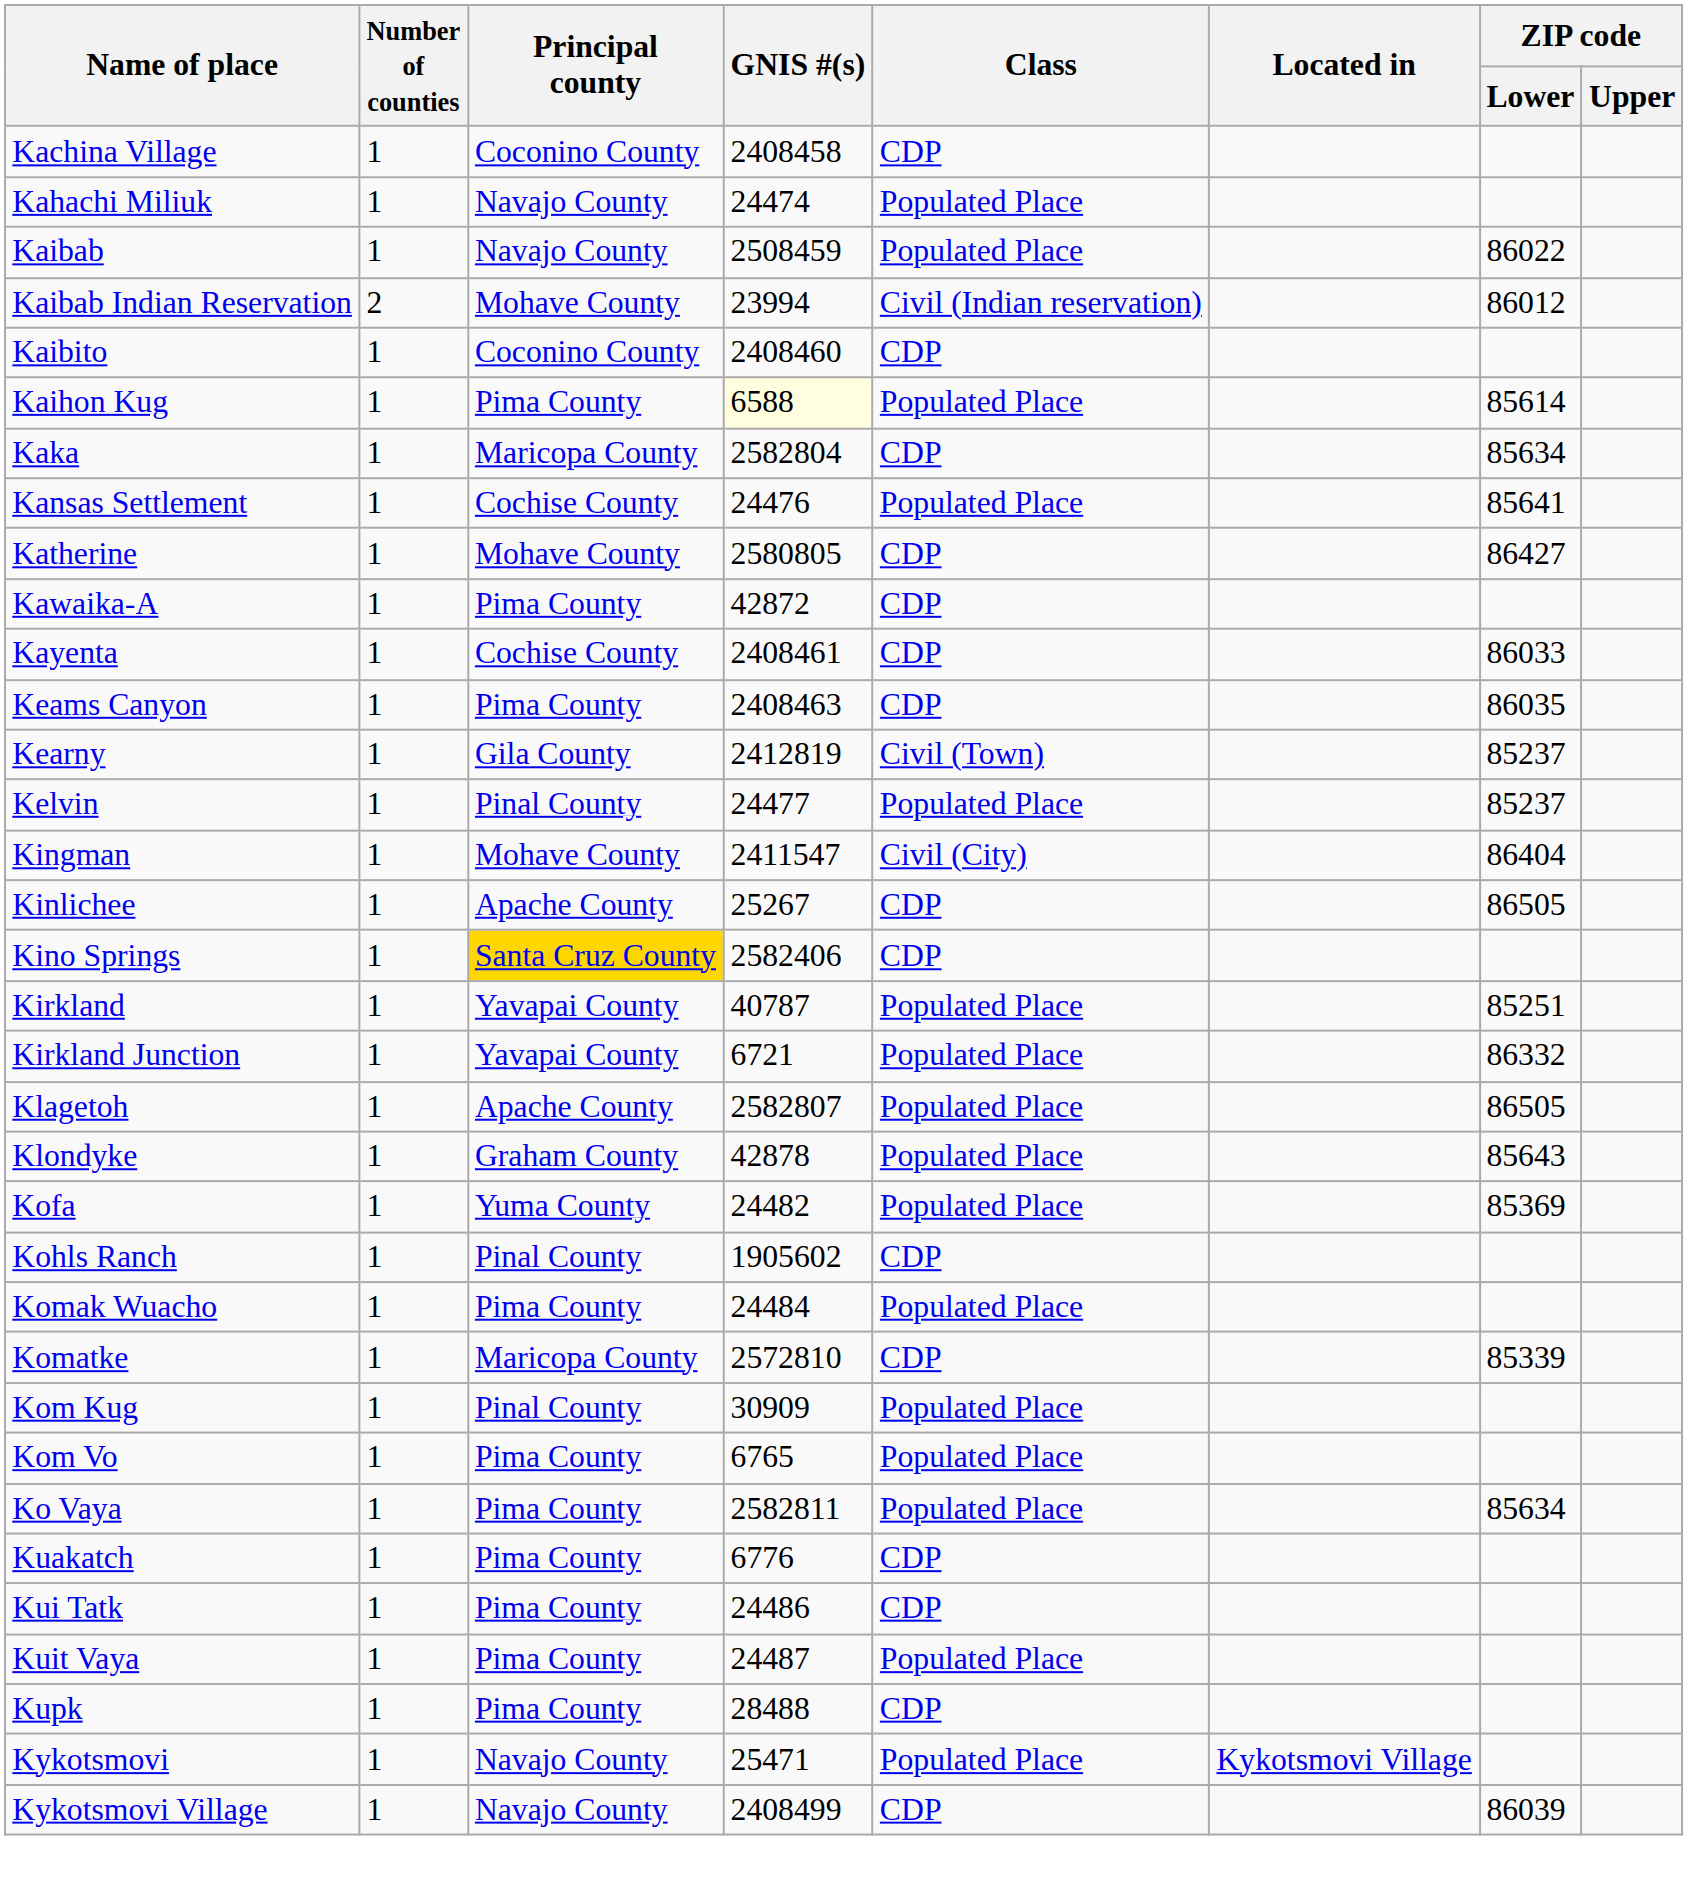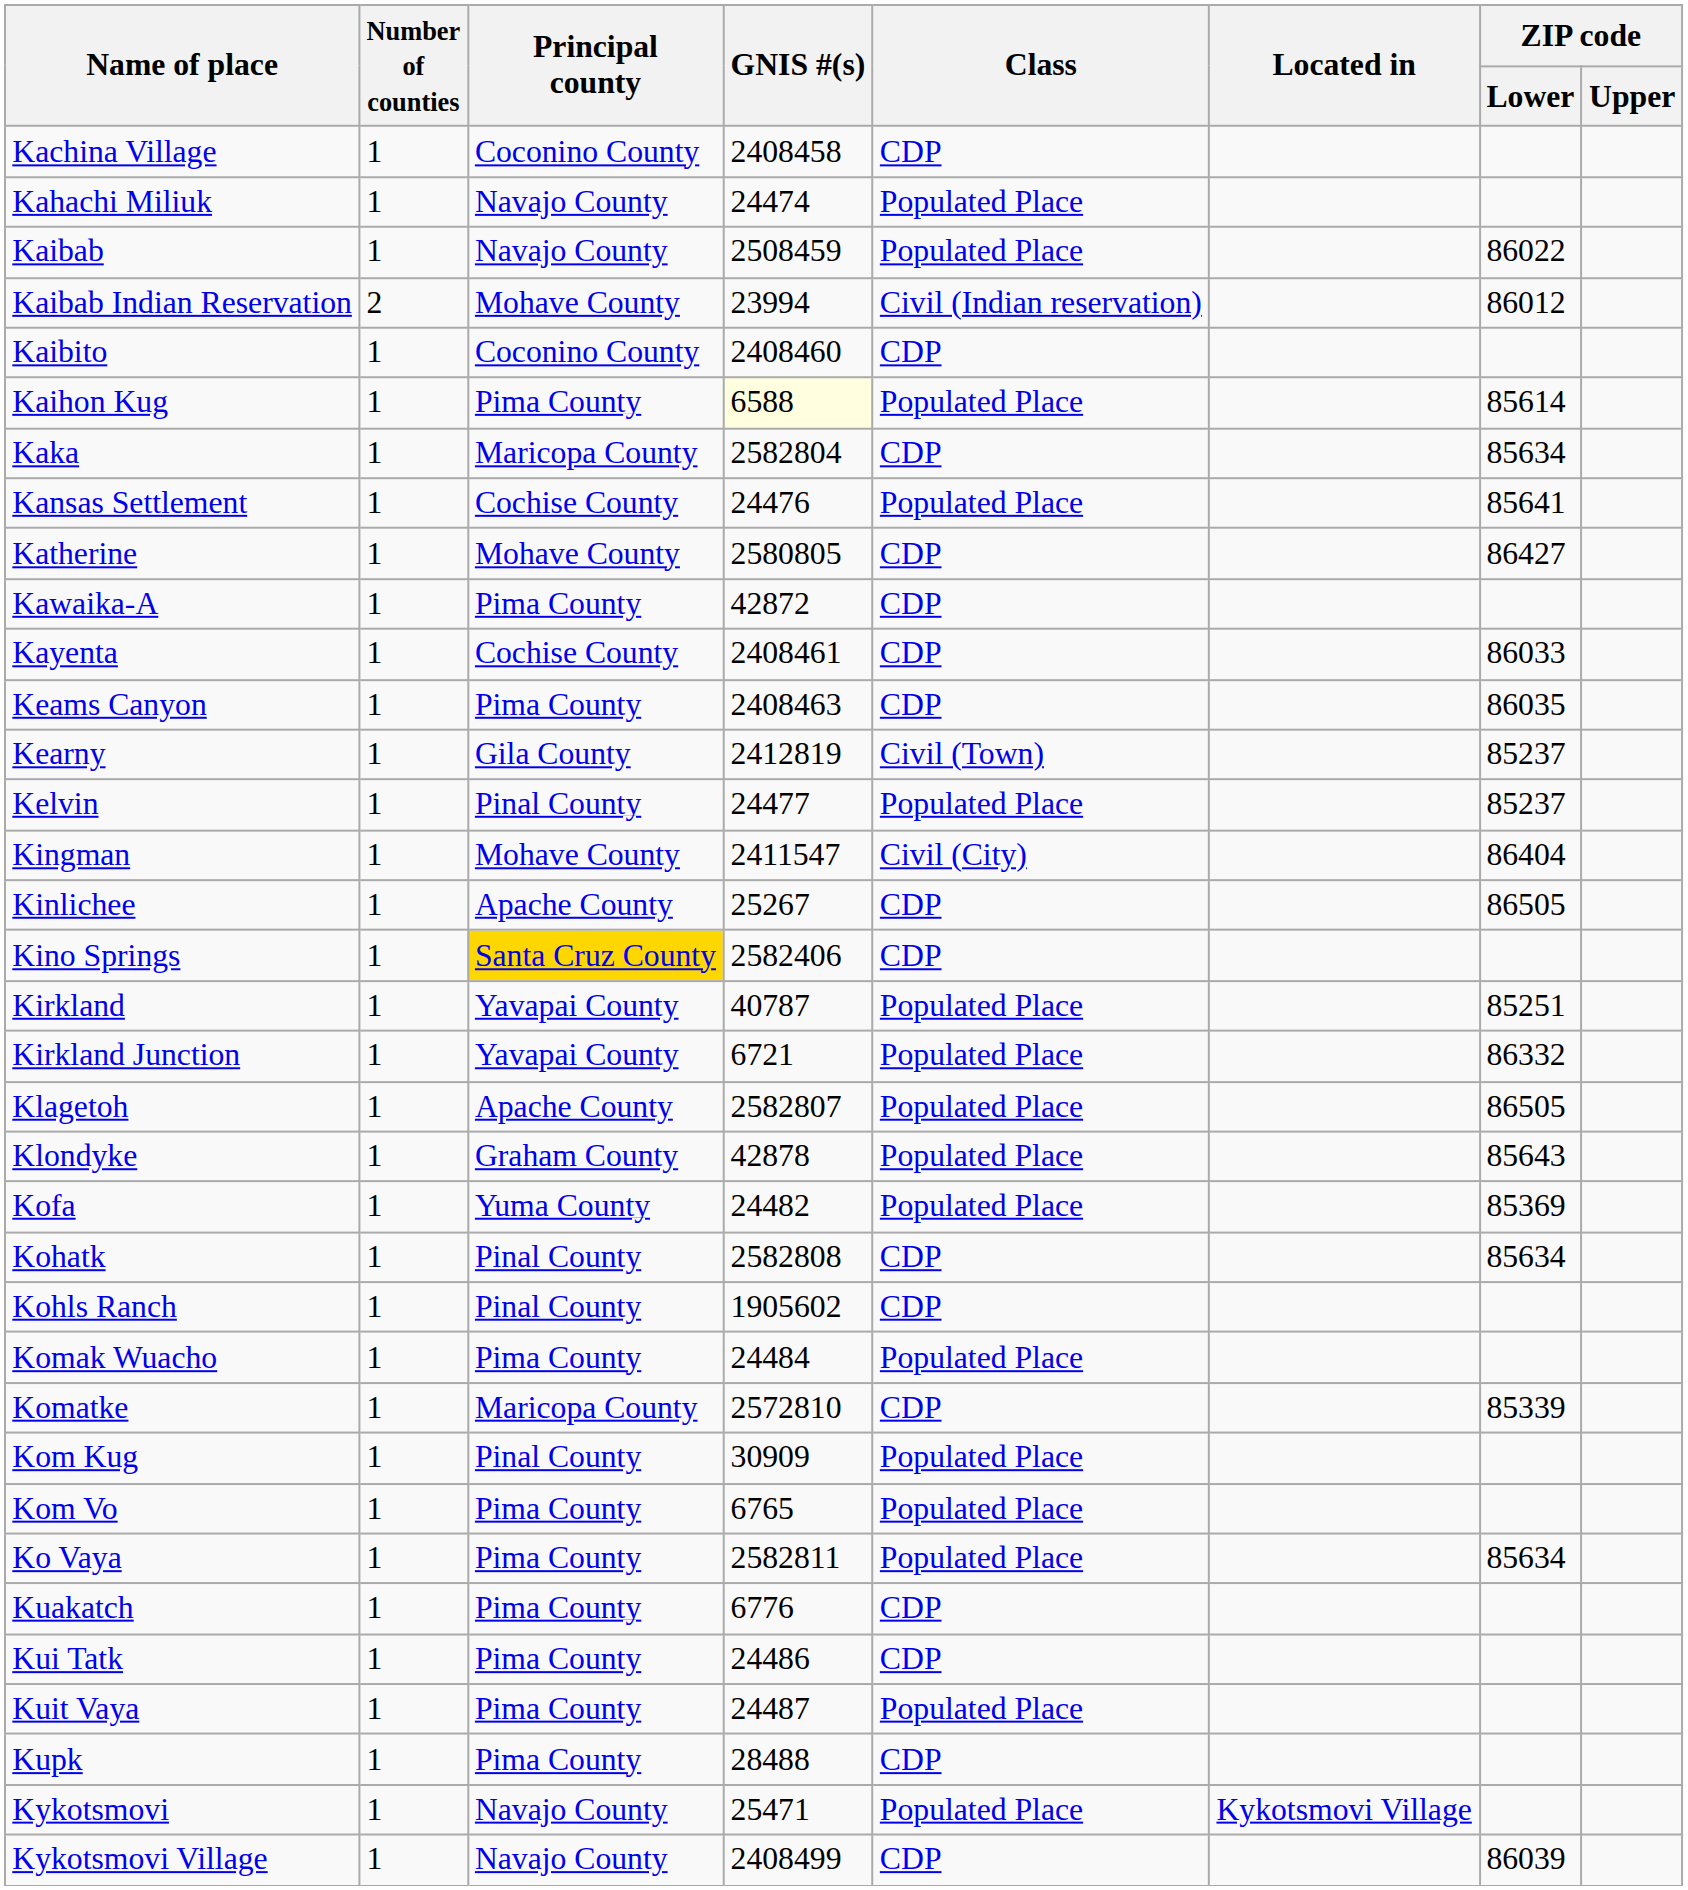+ row: Kohatk | 1 | Pinal County | 2582808 | CDP | 85634
